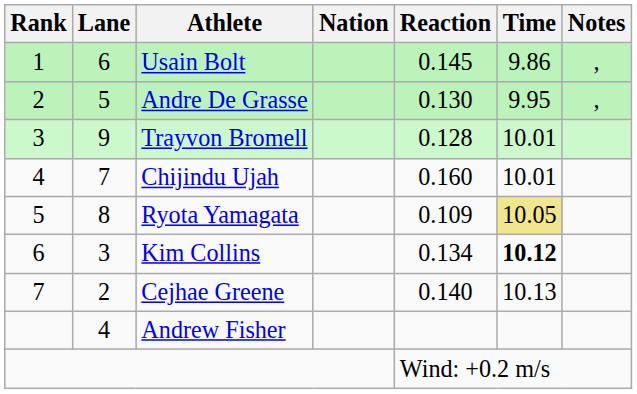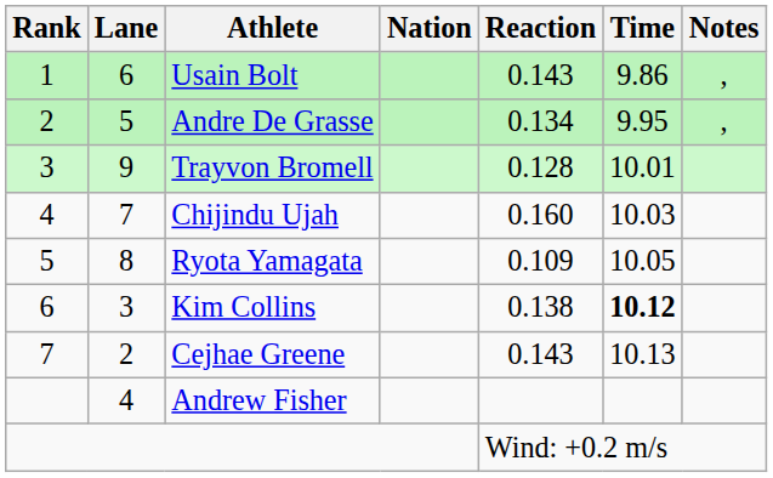Usain Bolt | Reaction: 0.145 -> 0.143
Andre De Grasse | Reaction: 0.130 -> 0.134
Chijindu Ujah | Time: 10.01 -> 10.03
Ryota Yamagata | Time: khaki background -> no background
Kim Collins | Reaction: 0.134 -> 0.138
Cejhae Greene | Reaction: 0.140 -> 0.143
